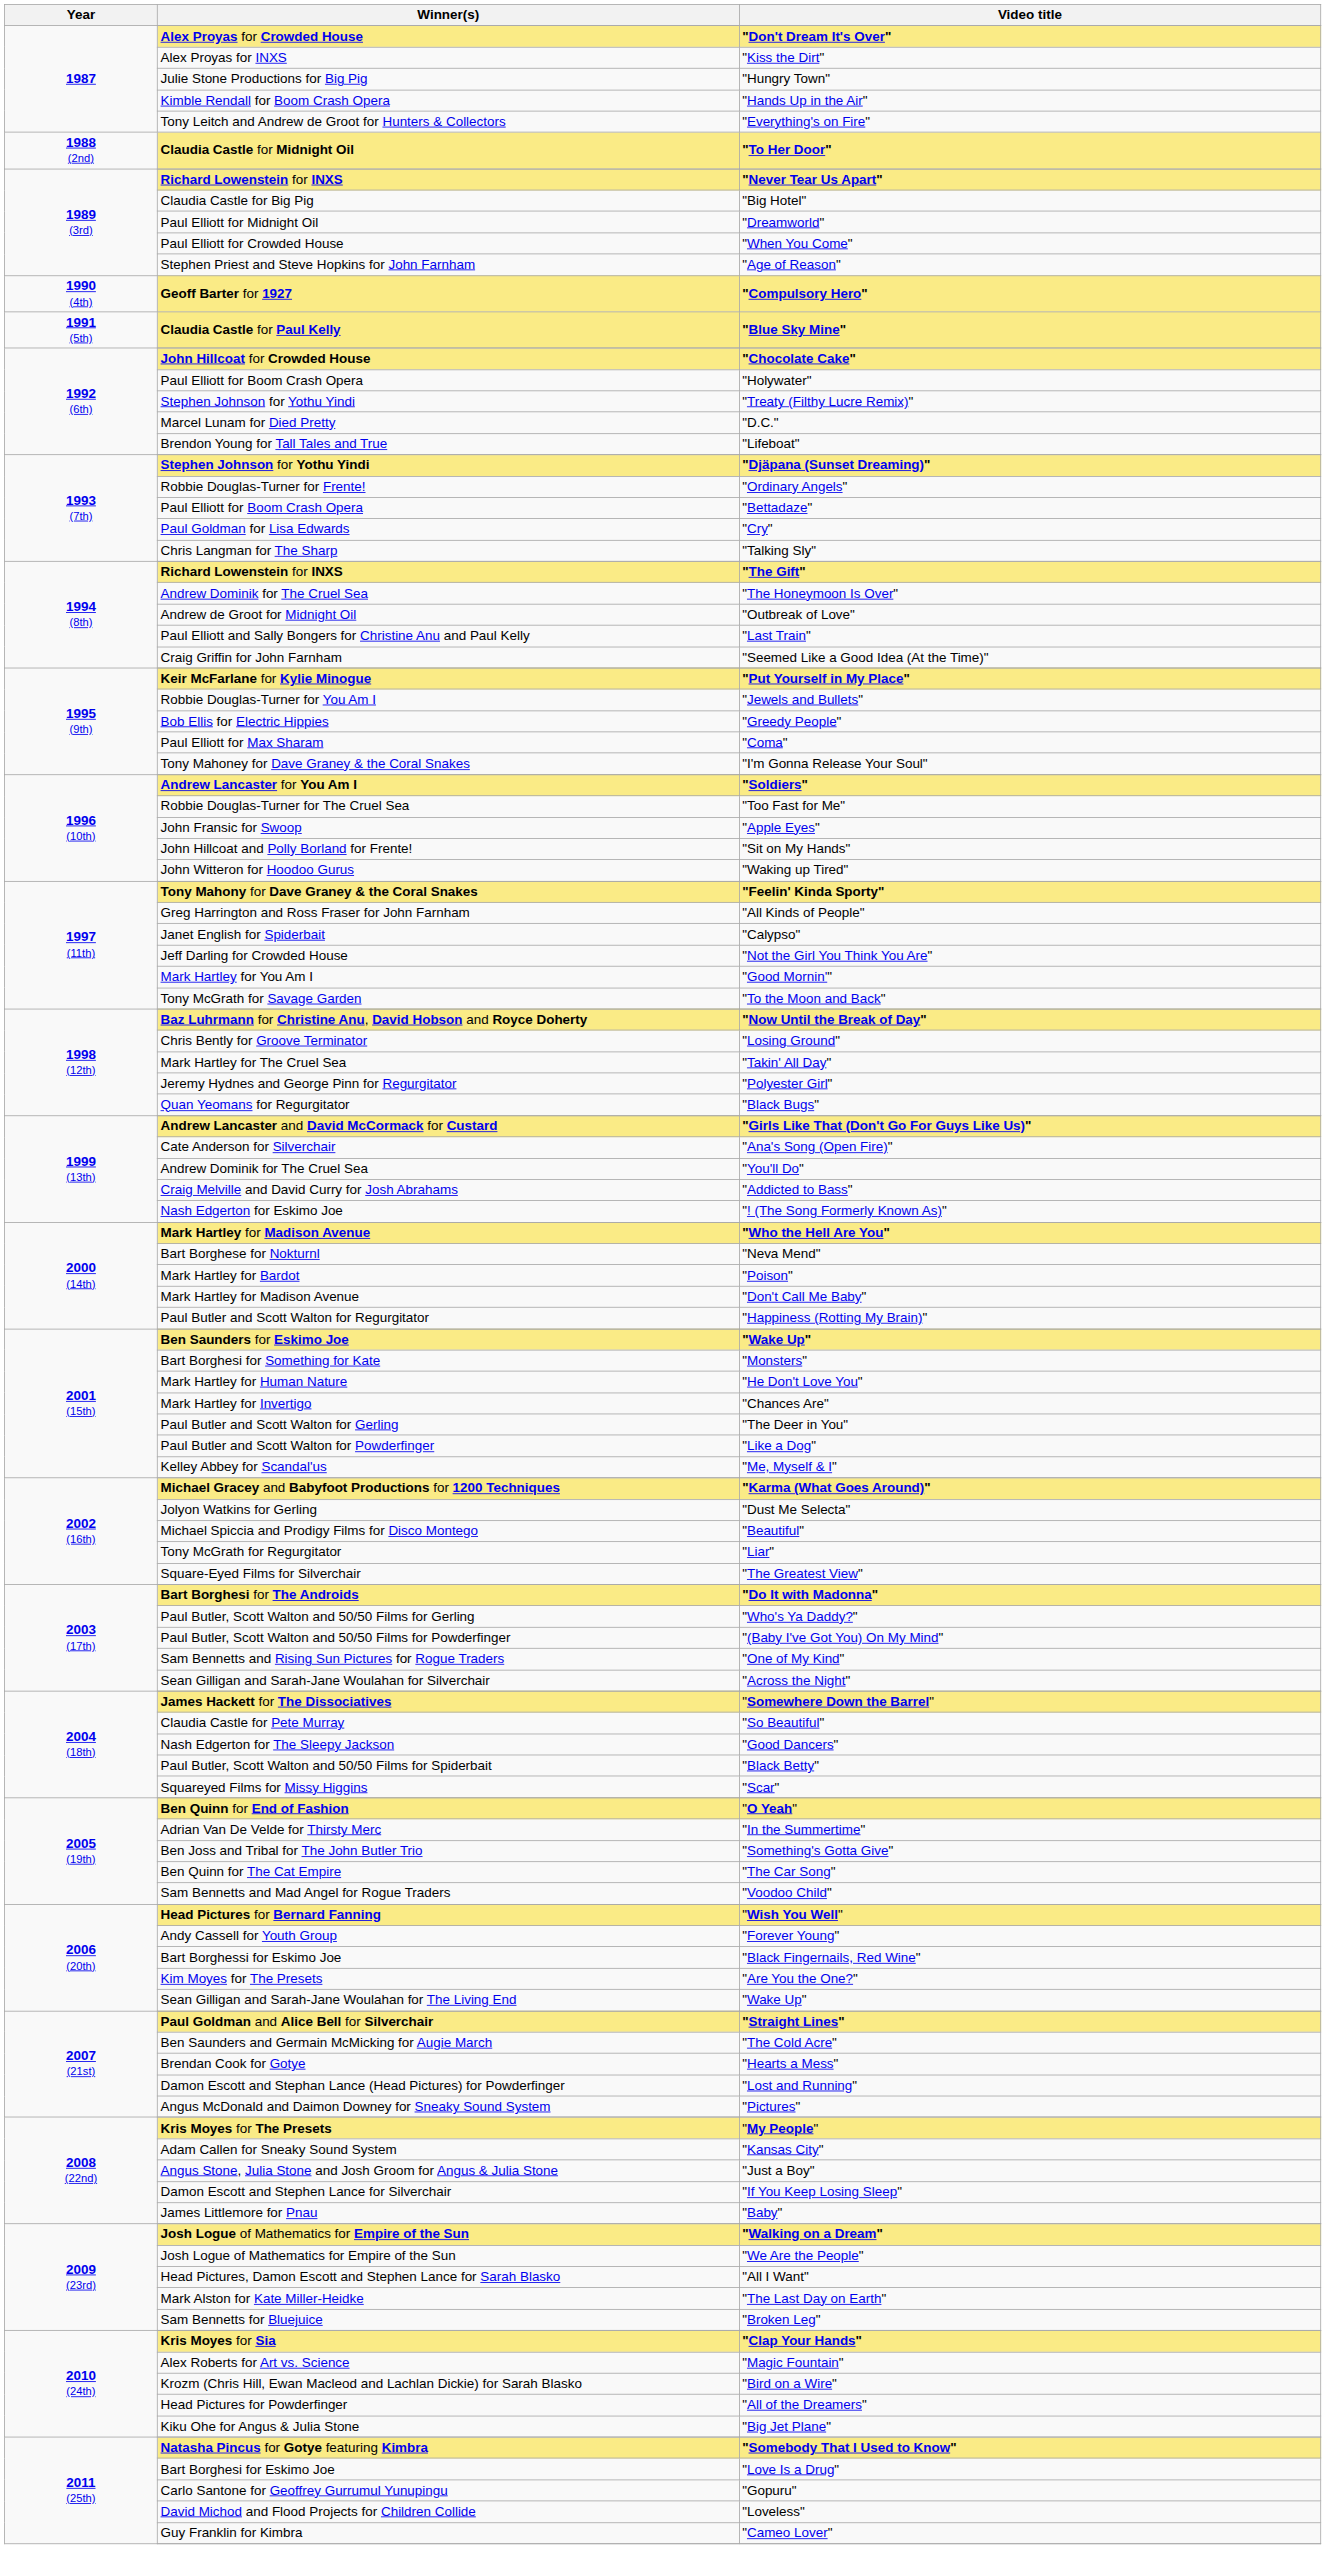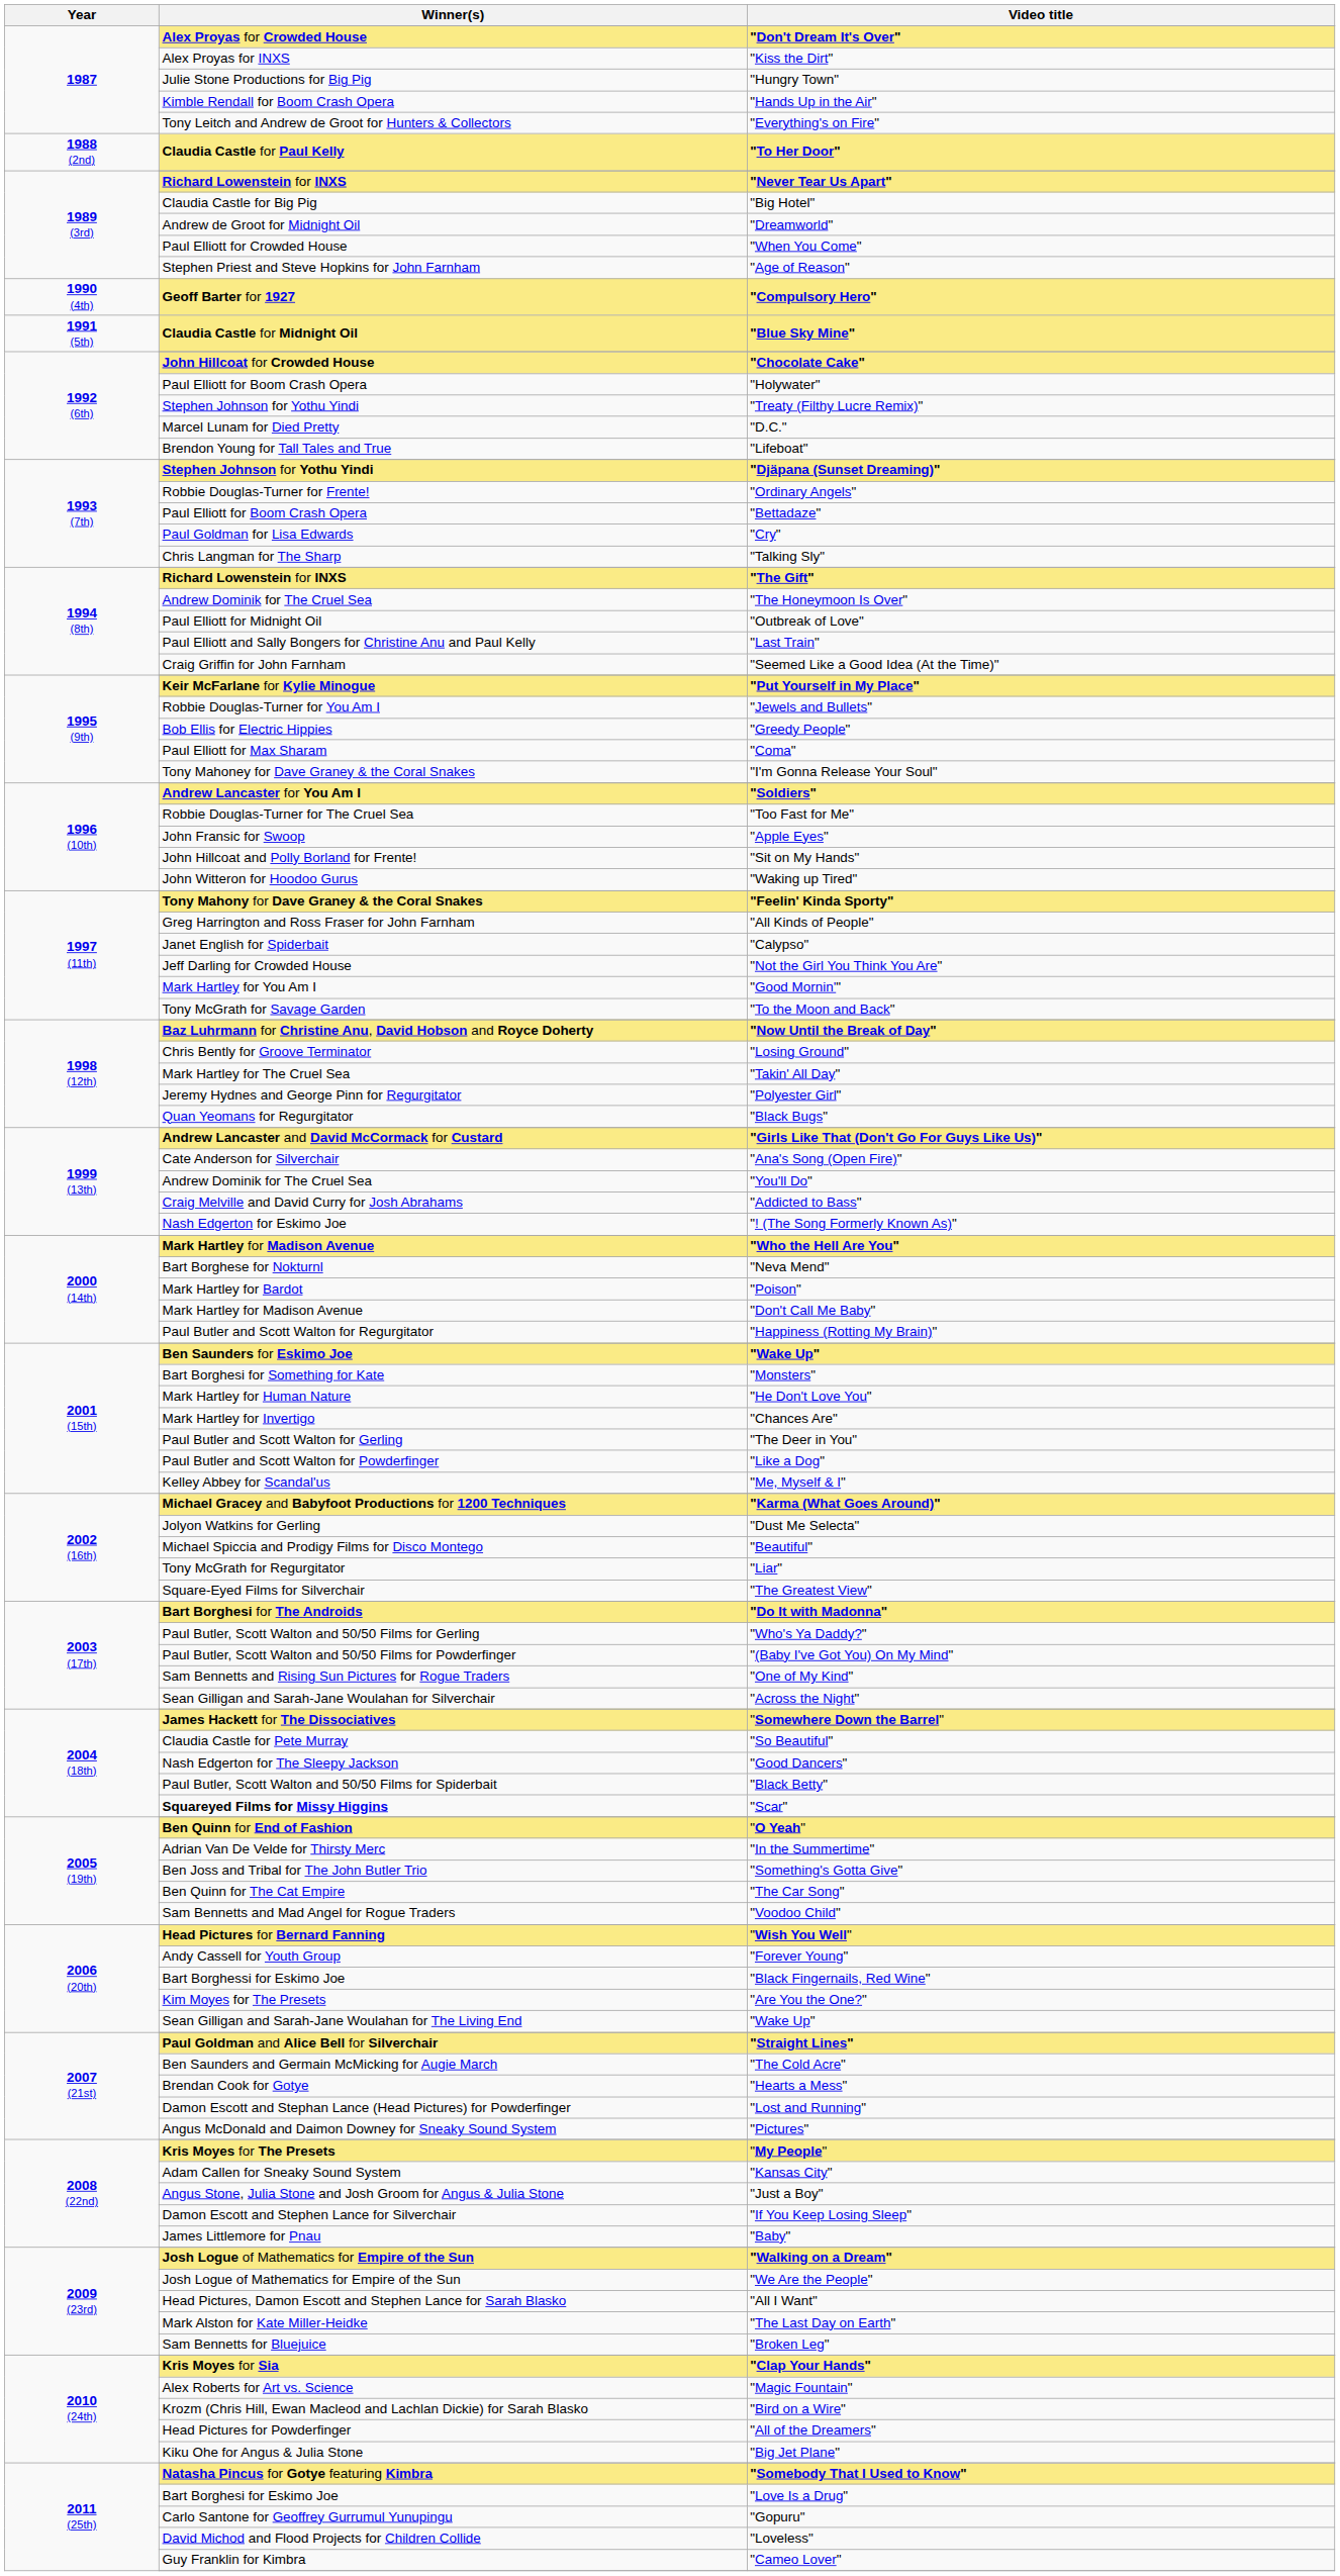"To Her Door" | Winner(s): Claudia Castle for Midnight Oil -> Claudia Castle for Paul Kelly
"Dreamworld" | Winner(s): Paul Elliott for Midnight Oil -> Andrew de Groot for Midnight Oil
"Blue Sky Mine" | Winner(s): Claudia Castle for Paul Kelly -> Claudia Castle for Midnight Oil
"Outbreak of Love" | Winner(s): Andrew de Groot for Midnight Oil -> Paul Elliott for Midnight Oil
"Scar" | Winner(s): normal -> bold
